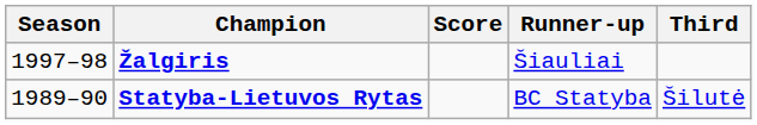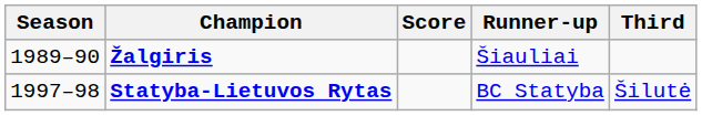Žalgiris | Season: 1997–98 -> 1989–90
Statyba-Lietuvos Rytas | Season: 1989–90 -> 1997–98
